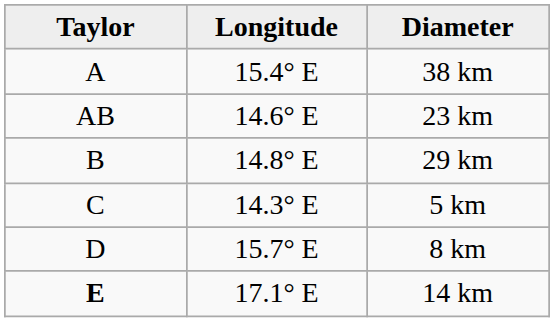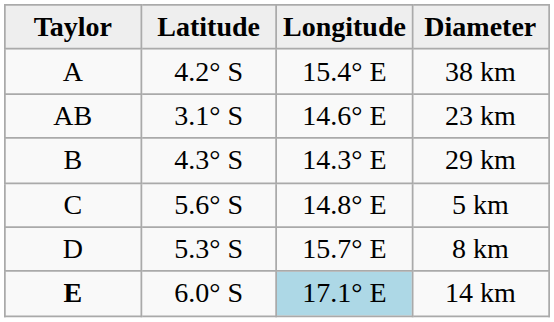+ column: Latitude | 4.2° S | 3.1° S | 4.3° S | 5.6° S | 5.3° S | 6.0° S
29 km | Longitude: 14.8° E -> 14.3° E
5 km | Longitude: 14.3° E -> 14.8° E
14 km | Longitude: no background -> lightblue background
